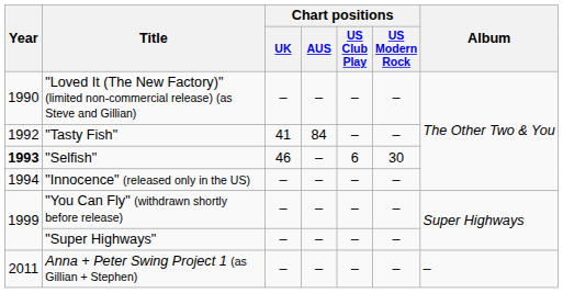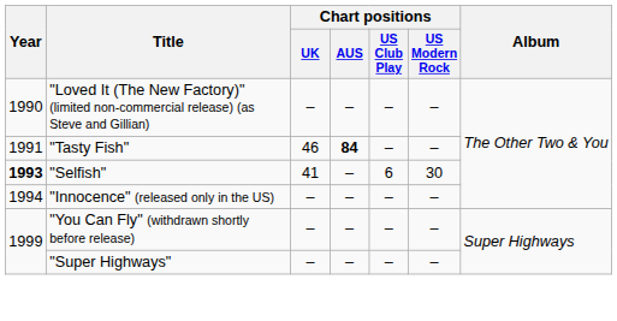"Tasty Fish" | Year: 1992 -> 1991
"Tasty Fish" | Chart positions / UK: 41 -> 46
"Tasty Fish" | Chart positions / AUS: normal -> bold
"Selfish" | Chart positions / UK: 46 -> 41
- row: 2011 | Anna + Peter Swing Project 1 (as Gillian + Stephen) | – | – | – | – | –
